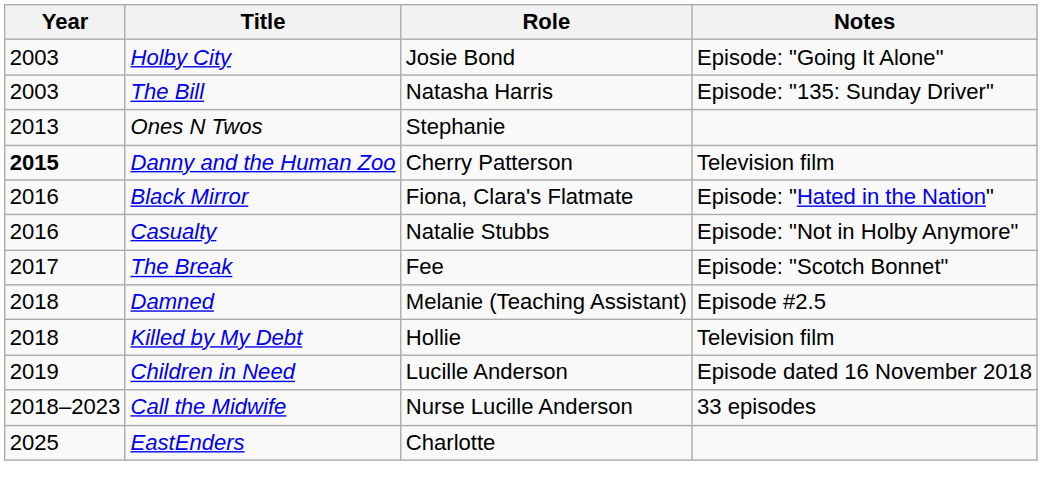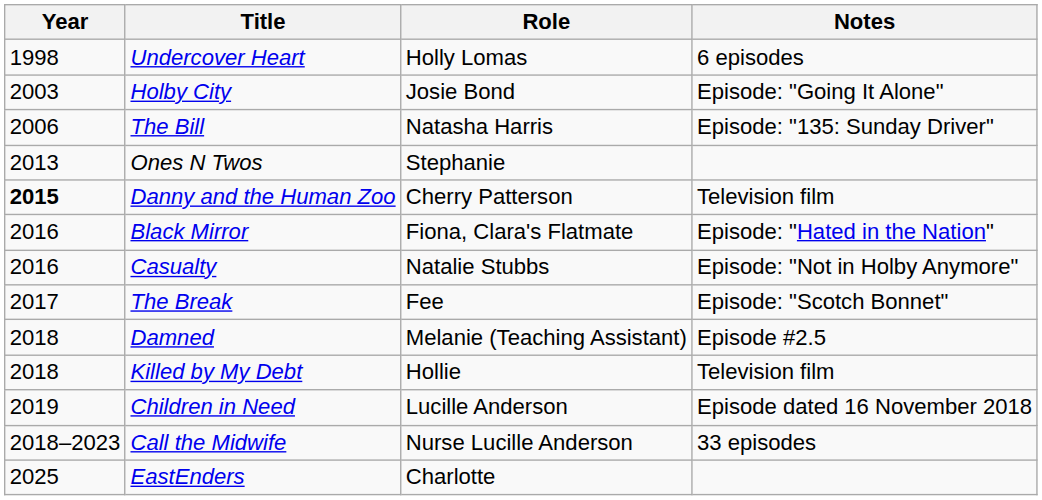+ row: 1998 | Undercover Heart | Holly Lomas | 6 episodes
The Bill | Year: 2003 -> 2006
